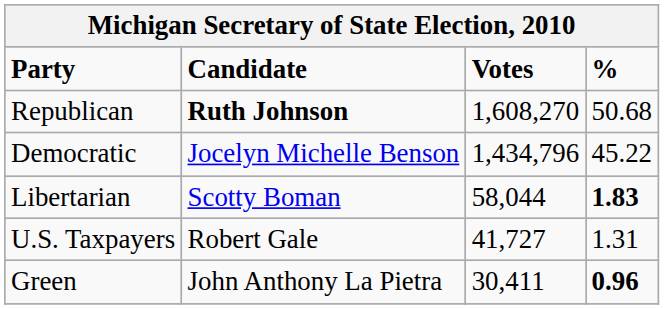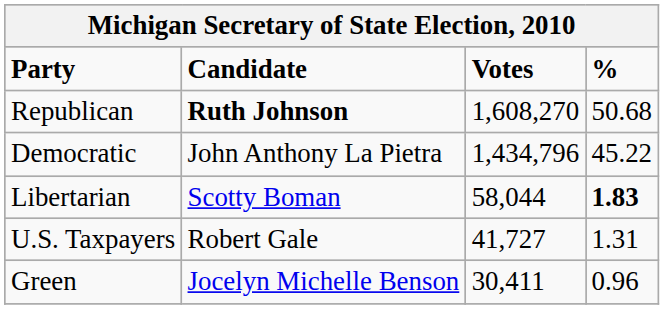Democratic | Candidate: Jocelyn Michelle Benson -> John Anthony La Pietra
Green | Candidate: John Anthony La Pietra -> Jocelyn Michelle Benson
Green | %: bold -> normal
